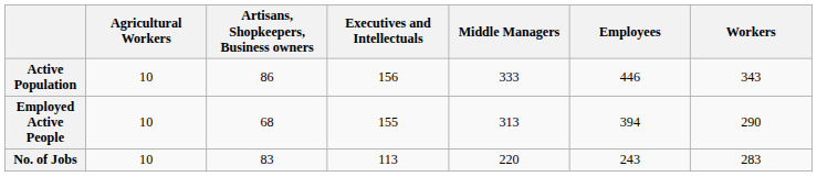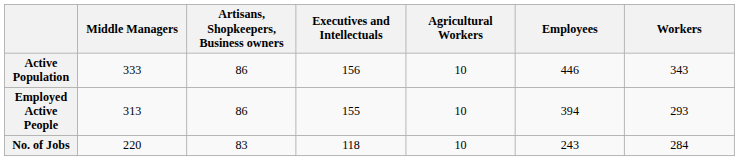columns swapped: Agricultural Workers <-> Middle Managers
Employed Active People | Artisans, Shopkeepers, Business owners: 68 -> 86
Employed Active People | Workers: 290 -> 293
No. of Jobs | Executives and Intellectuals: 113 -> 118
No. of Jobs | Workers: 283 -> 284
